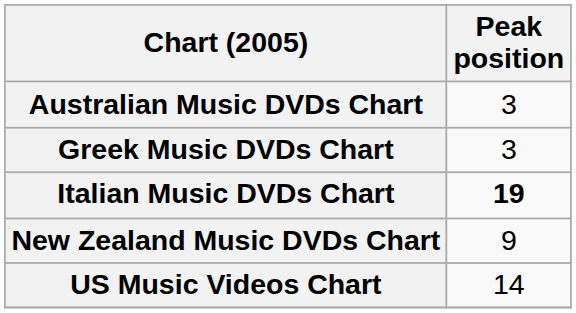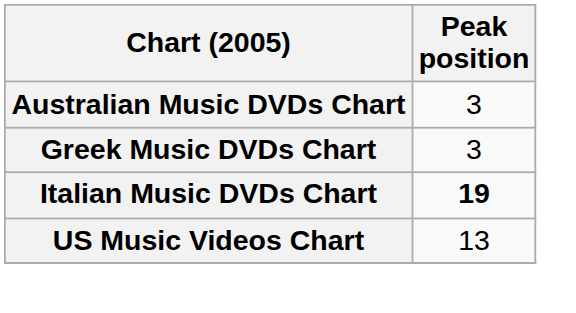- row: New Zealand Music DVDs Chart | 9
US Music Videos Chart | Peak position: 14 -> 13
